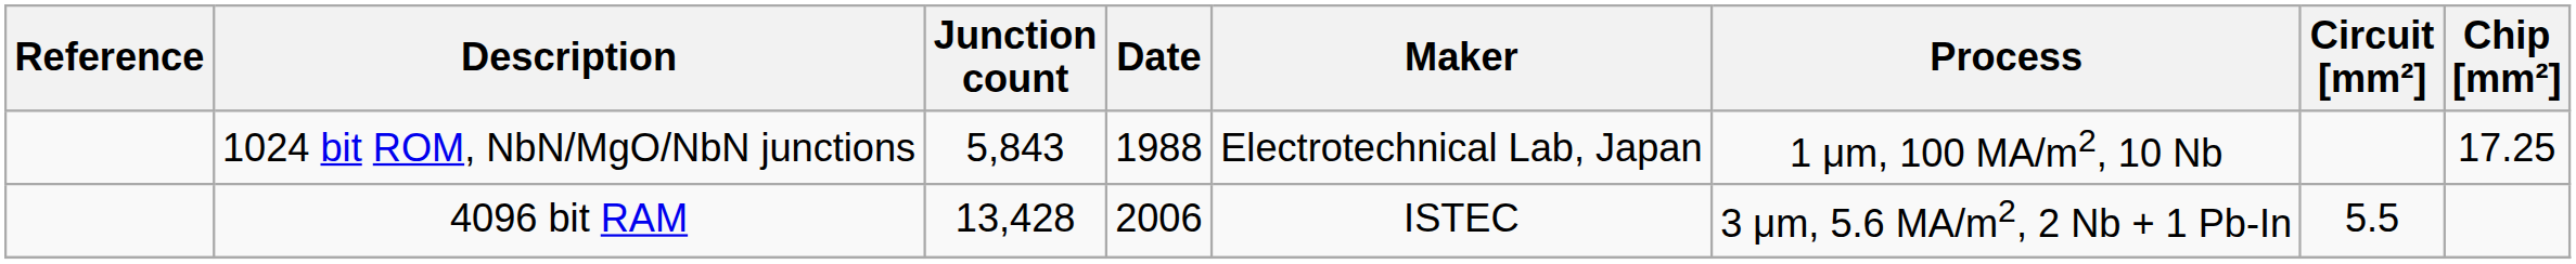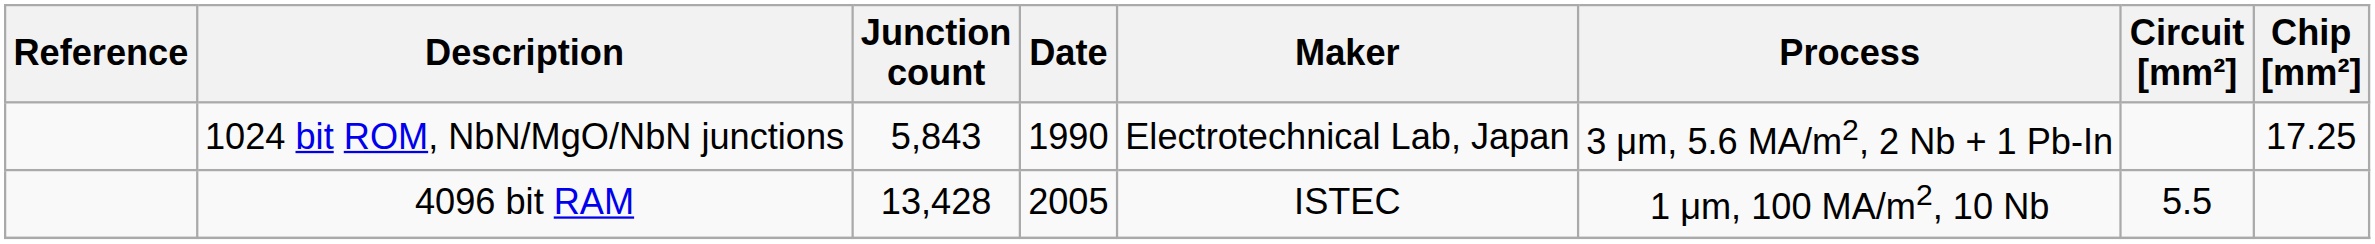1024 bit ROM, NbN/MgO/NbN junctions | Date: 1988 -> 1990
1024 bit ROM, NbN/MgO/NbN junctions | Process: 1 μm, 100 MA/m2, 10 Nb -> 3 μm, 5.6 MA/m2, 2 Nb + 1 Pb-In
4096 bit RAM | Date: 2006 -> 2005
4096 bit RAM | Process: 3 μm, 5.6 MA/m2, 2 Nb + 1 Pb-In -> 1 μm, 100 MA/m2, 10 Nb
